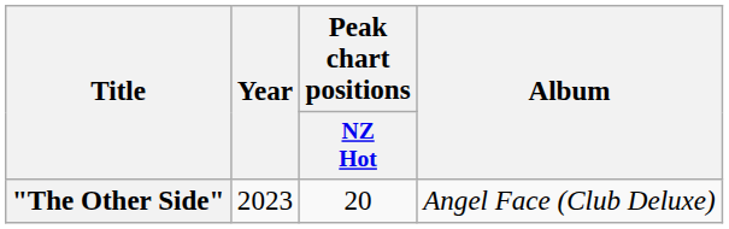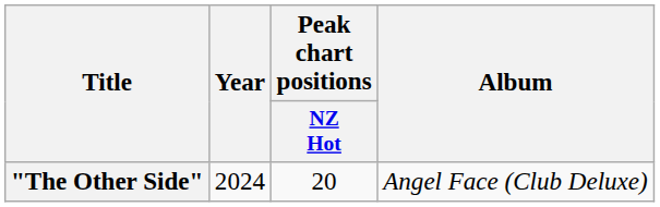"The Other Side" | Year: 2023 -> 2024
